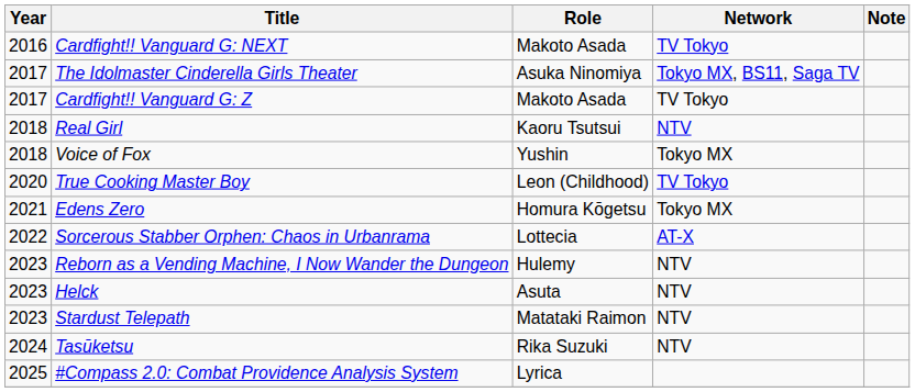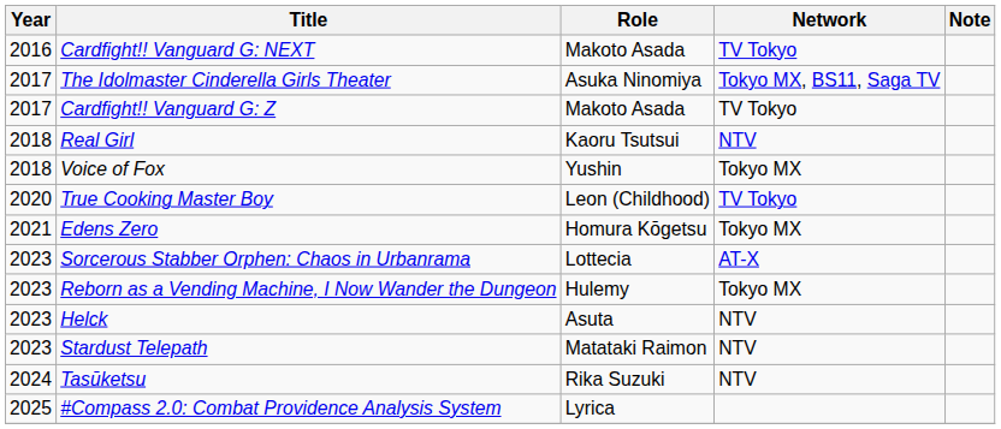Sorcerous Stabber Orphen: Chaos in Urbanrama | Year: 2022 -> 2023
Reborn as a Vending Machine, I Now Wander the Dungeon | Network: NTV -> Tokyo MX
